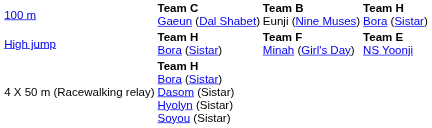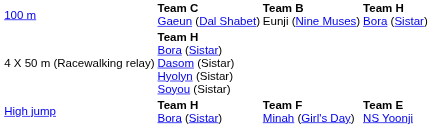rows swapped: 4 X 50 m (Racewalking relay) <-> High jump
